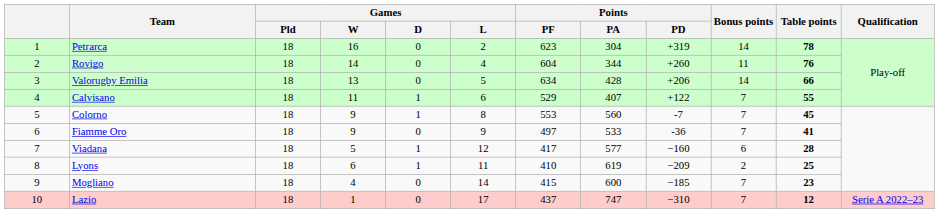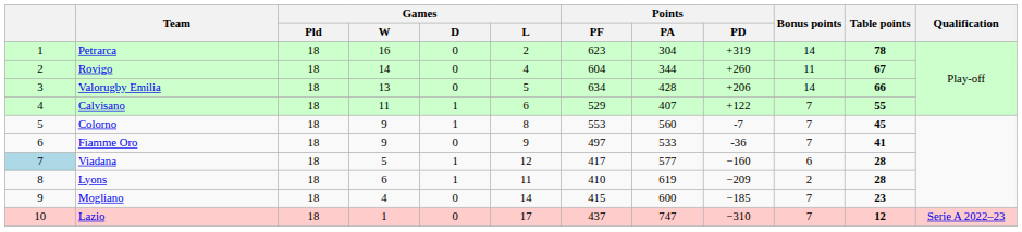Rovigo | Table points: 76 -> 67
Viadana | column 1: no background -> lightblue background
Lyons | Table points: 25 -> 28
